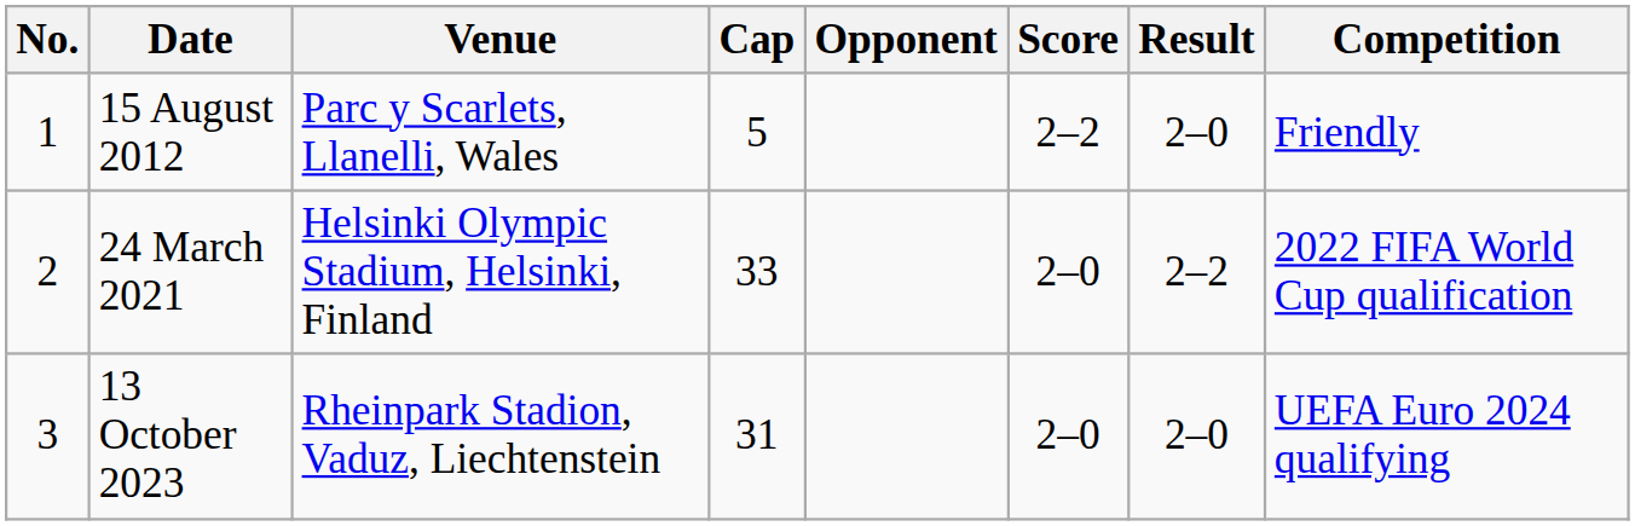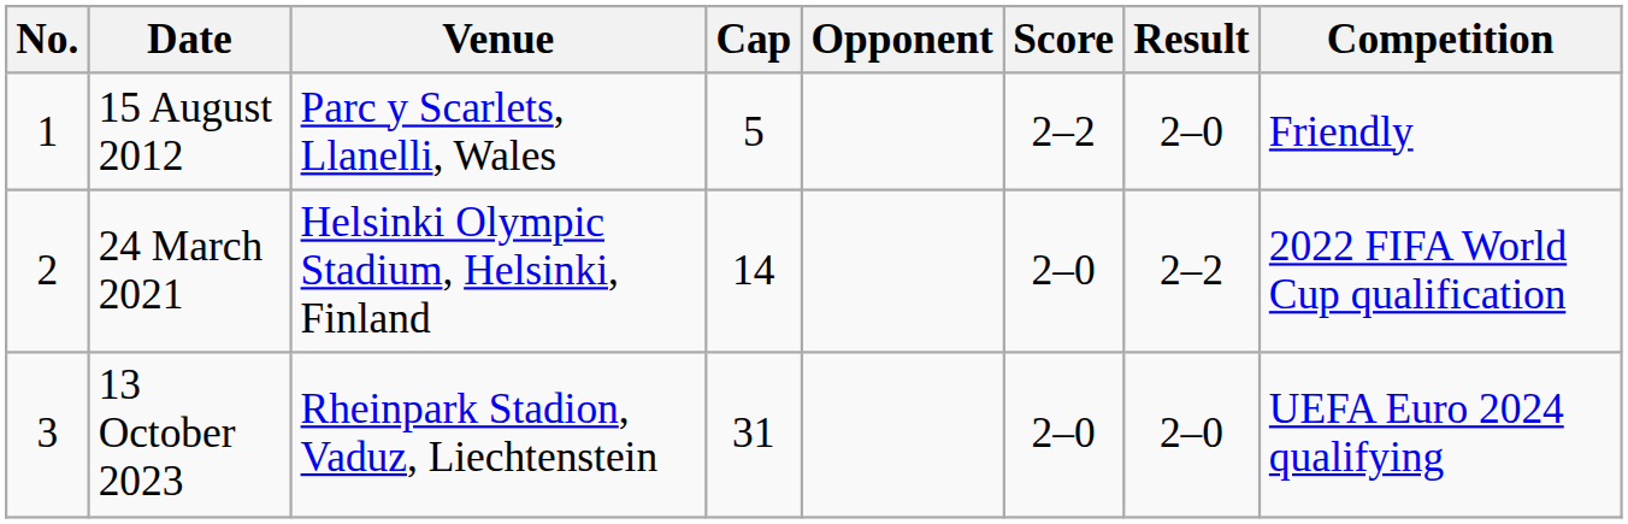24 March 2021 | Cap: 33 -> 14
